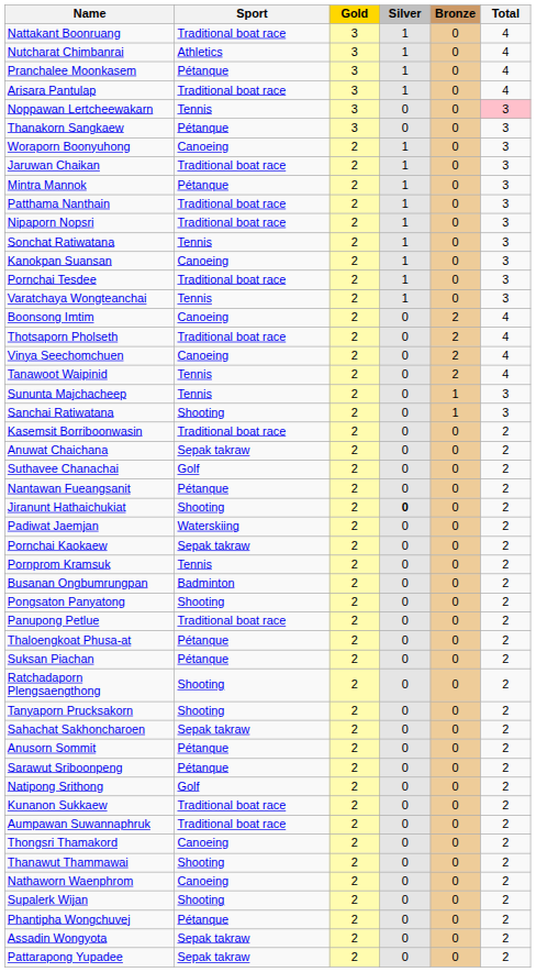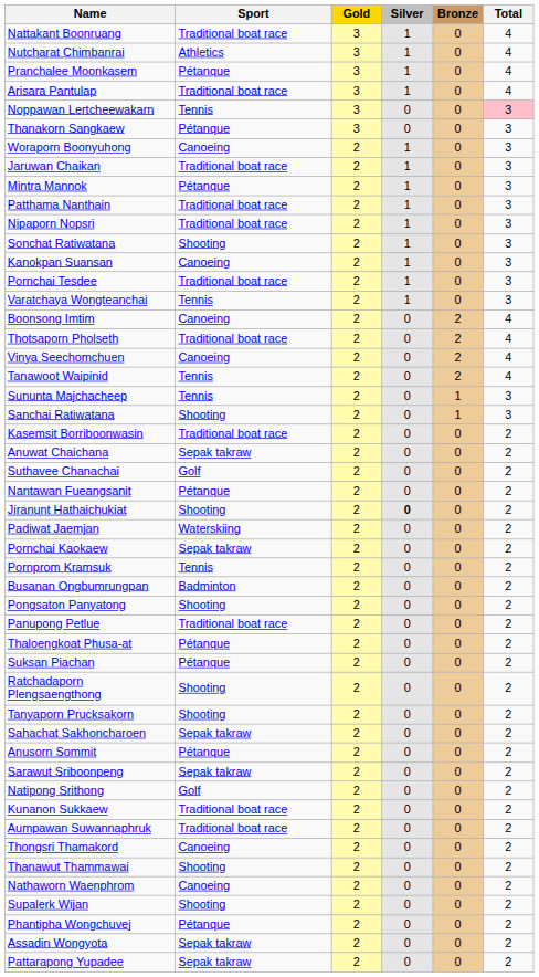Sonchat Ratiwatana | Sport: Tennis -> Shooting
Sarawut Sriboonpeng | Sport: Pétanque -> Sepak takraw
